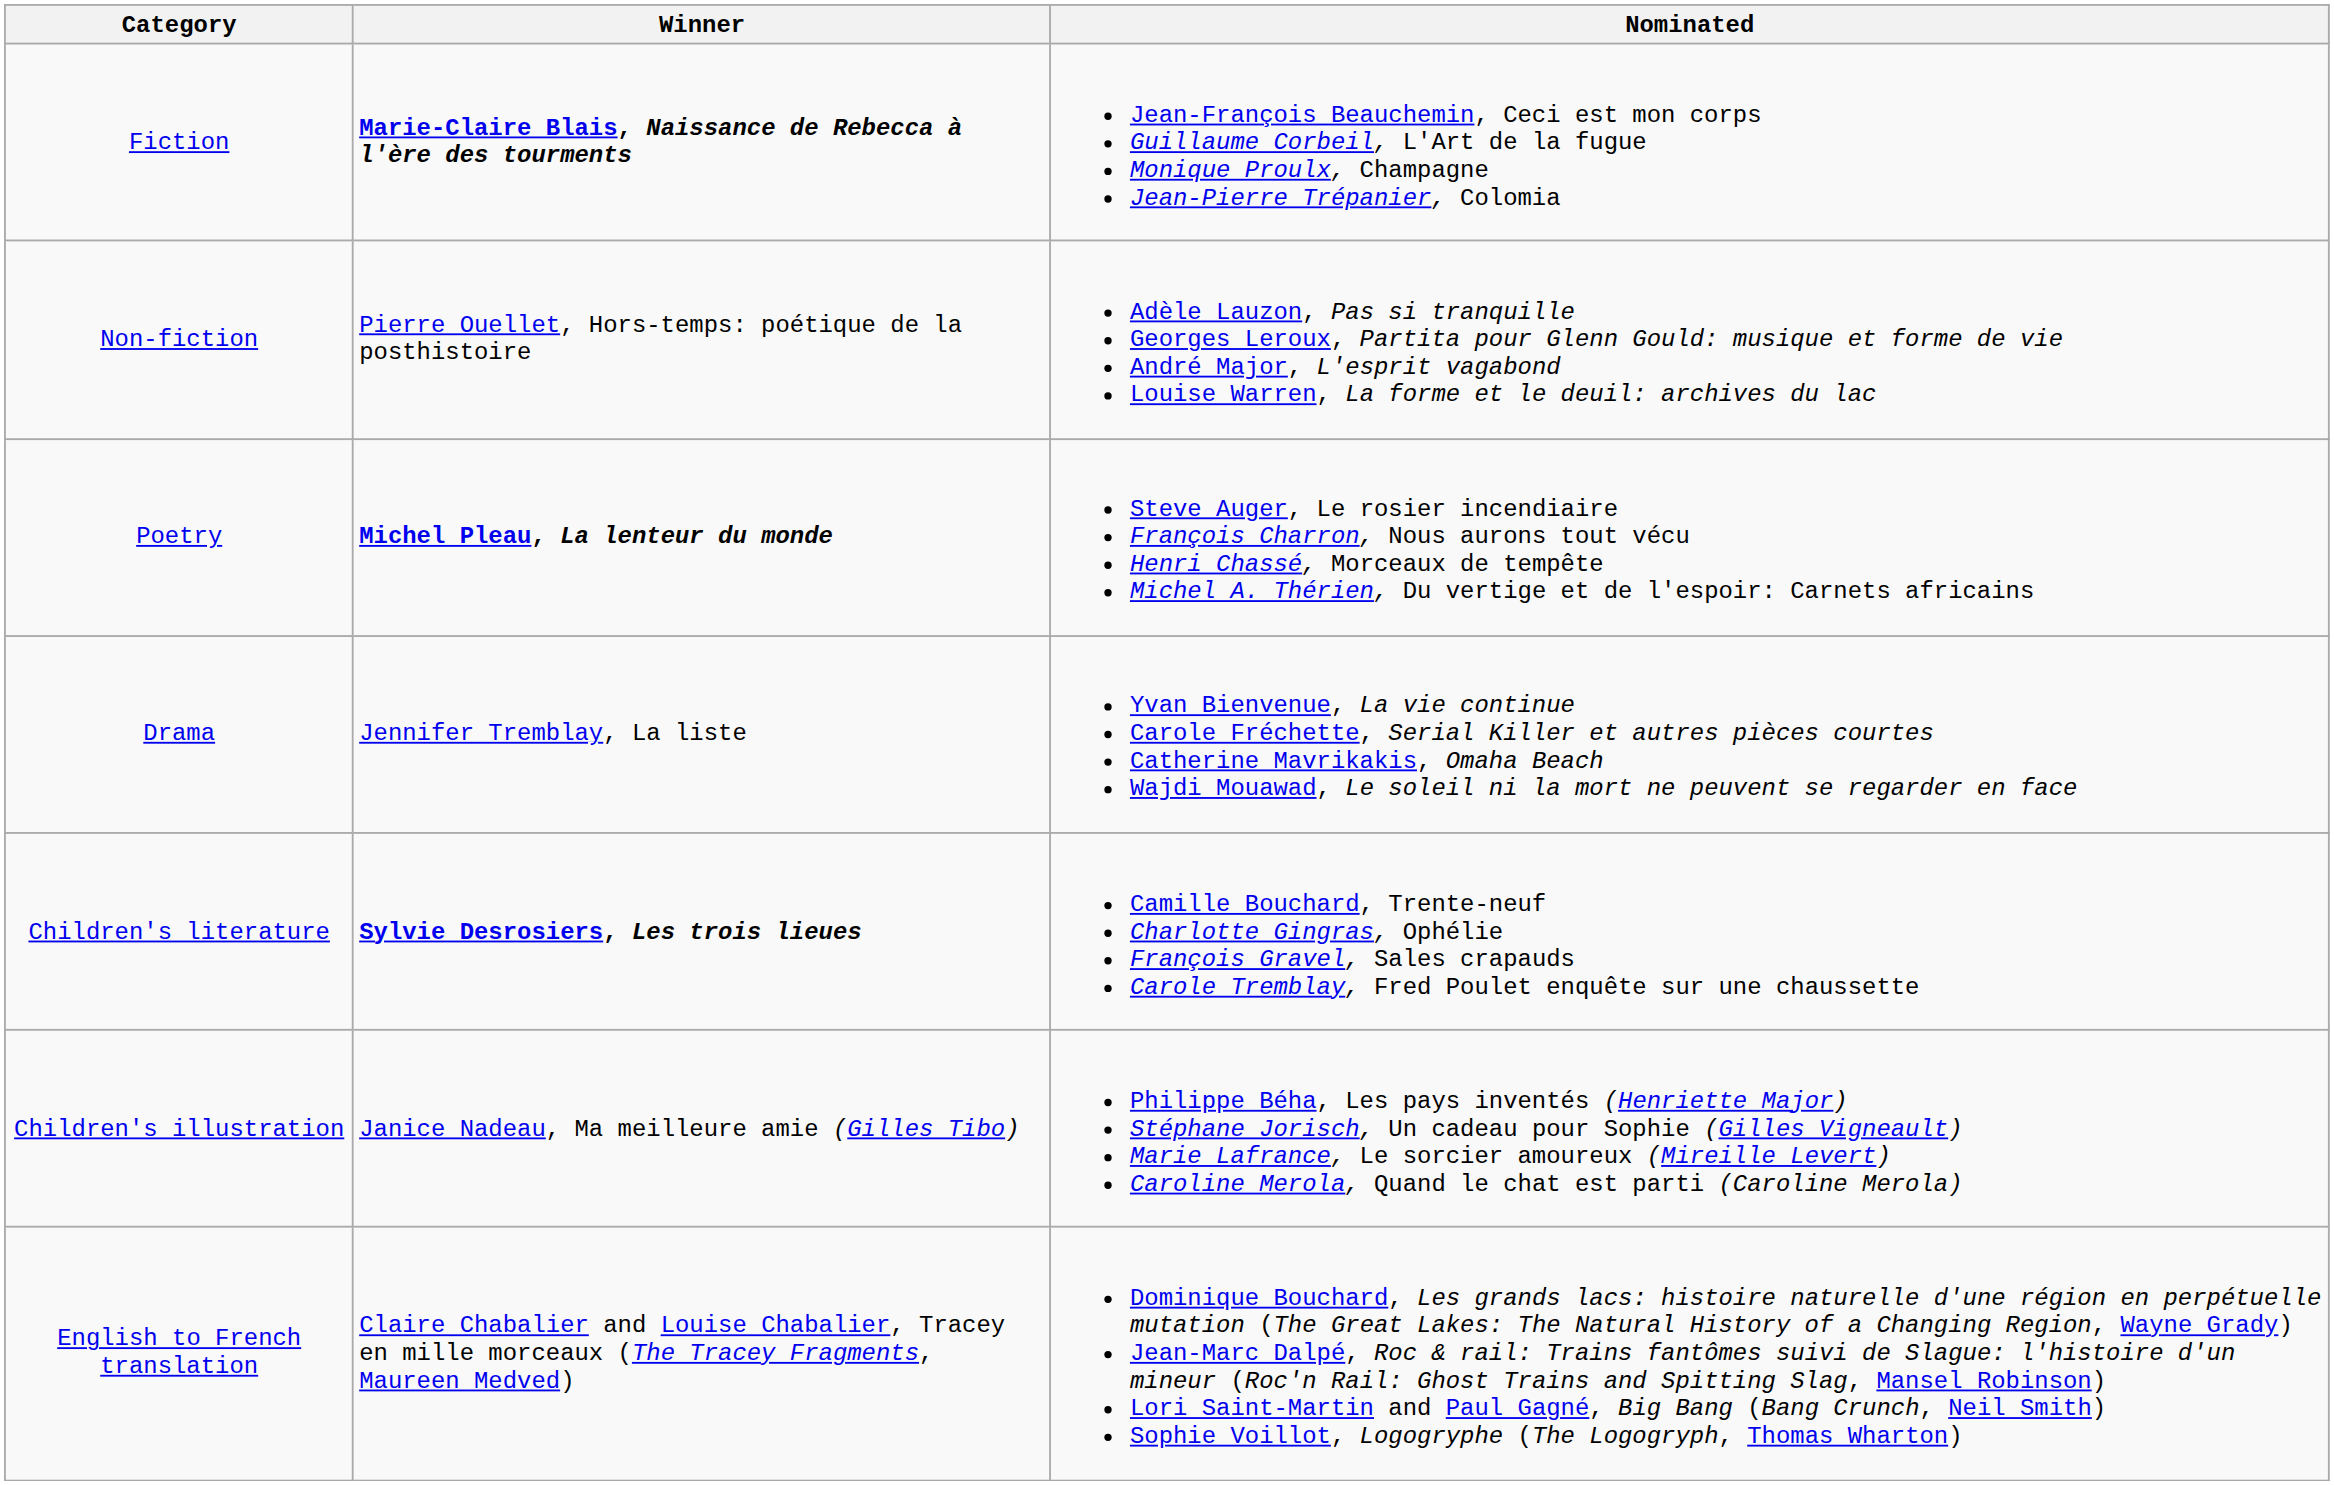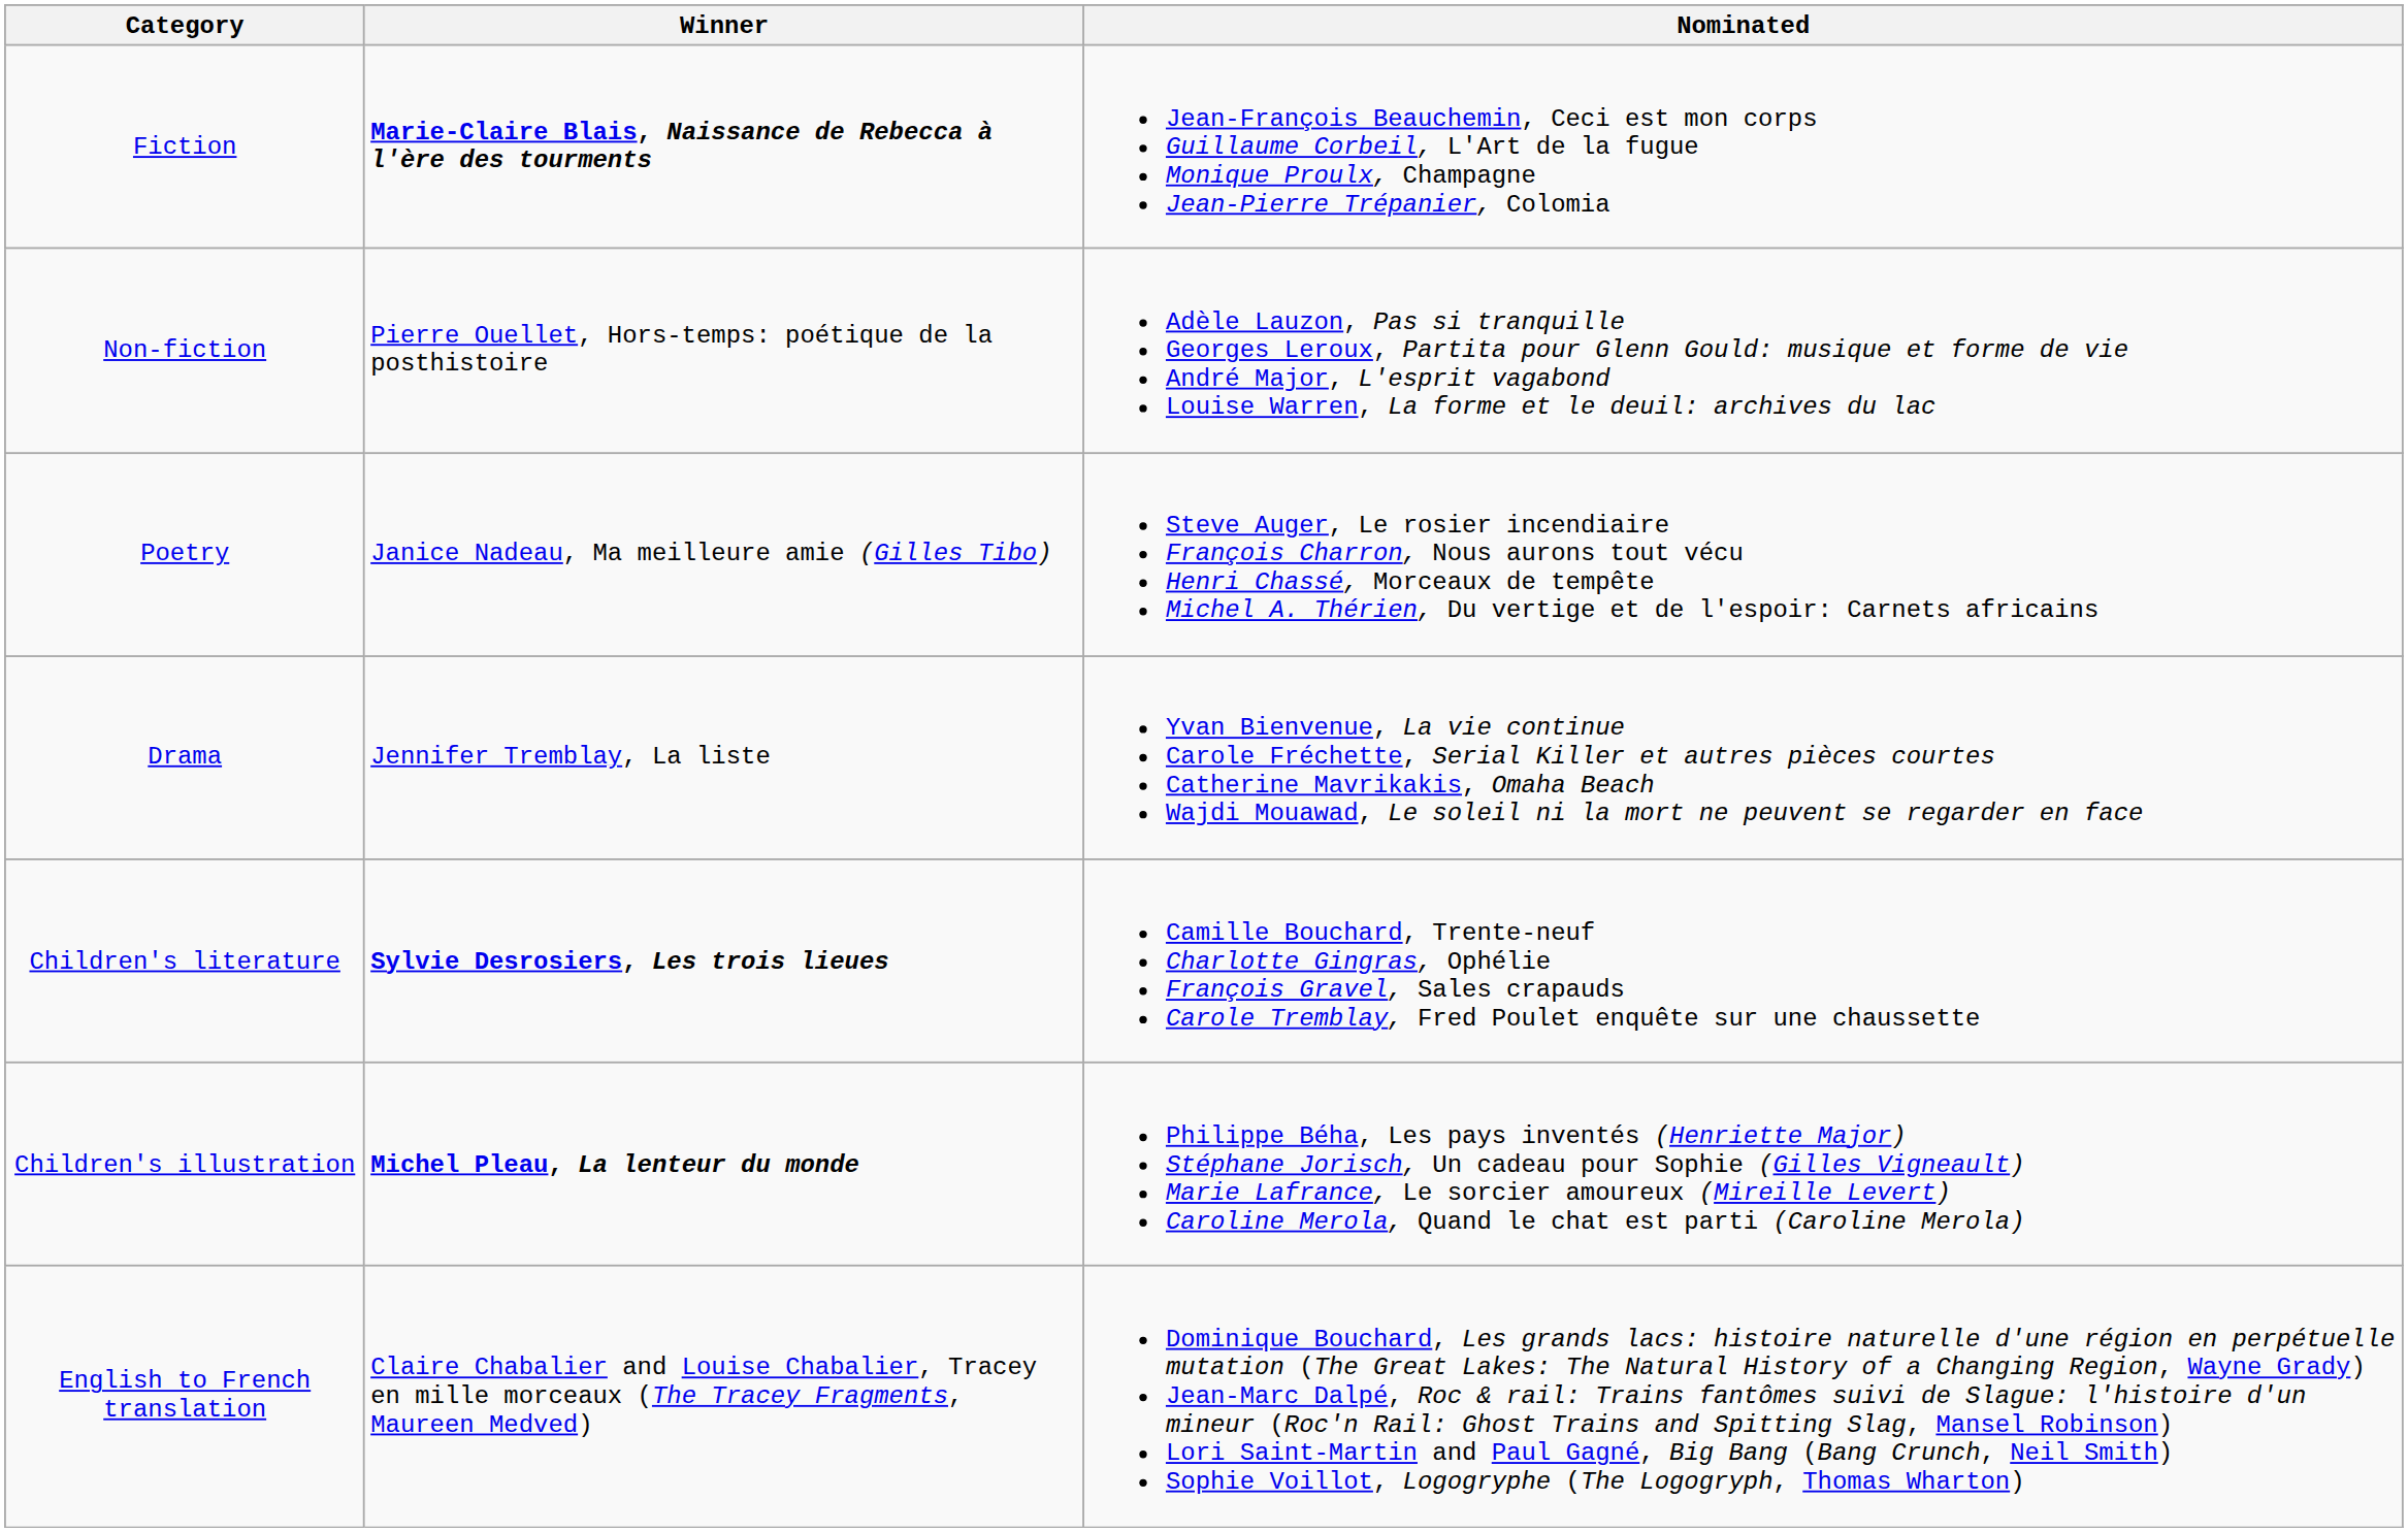Poetry | Winner: Michel Pleau, La lenteur du monde -> Janice Nadeau, Ma meilleure amie (Gilles Tibo)
Children's illustration | Winner: Janice Nadeau, Ma meilleure amie (Gilles Tibo) -> Michel Pleau, La lenteur du monde
